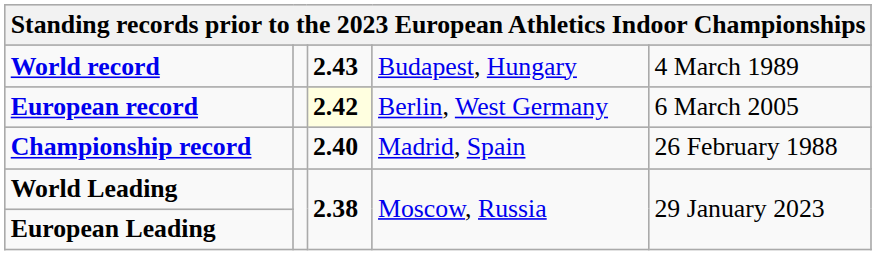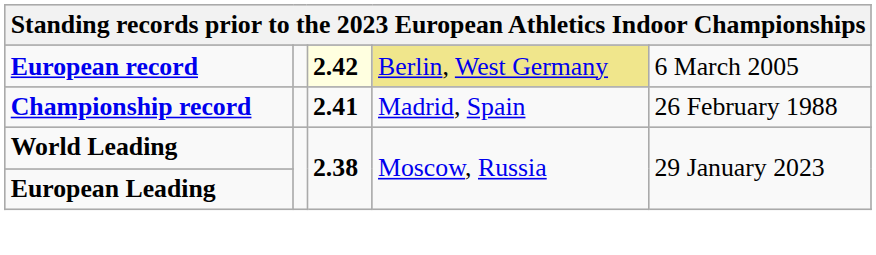- row: World record | 2.43 | Budapest, Hungary | 4 March 1989
European record | column 4: no background -> khaki background
Championship record | column 3: 2.40 -> 2.41
